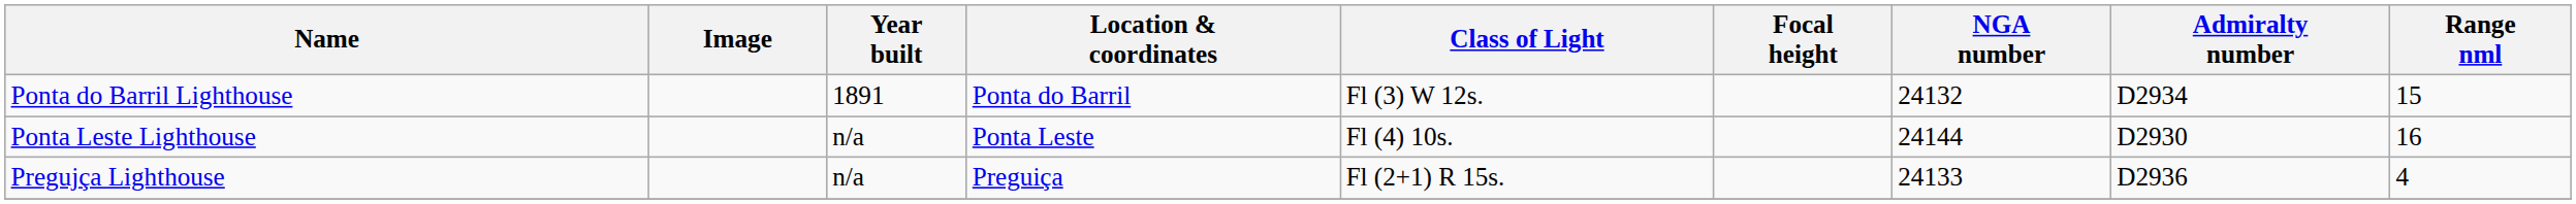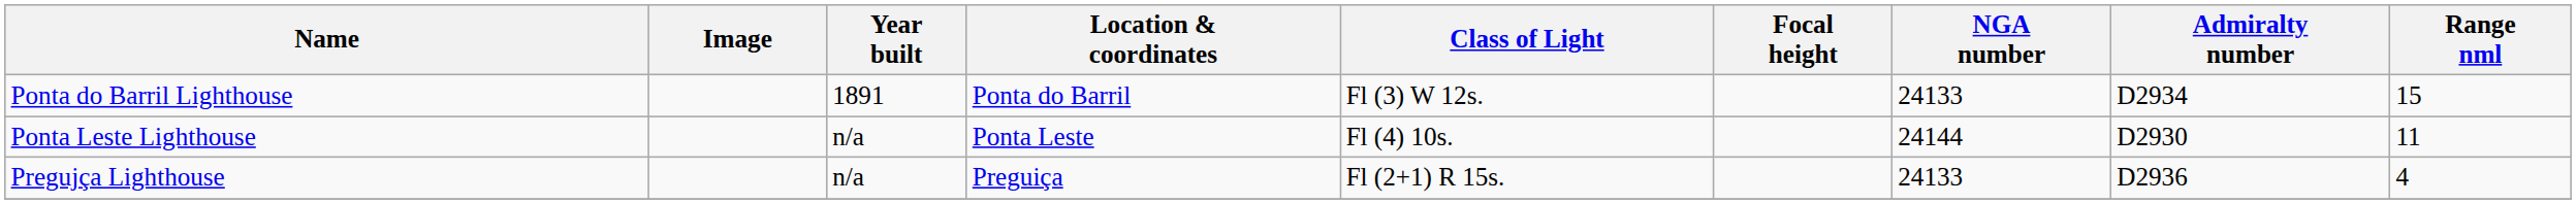Ponta do Barril Lighthouse | NGA number: 24132 -> 24133
Ponta Leste Lighthouse | Range nml: 16 -> 11
